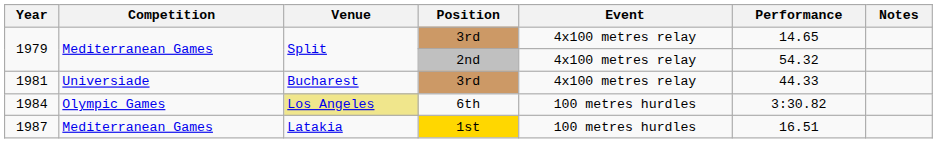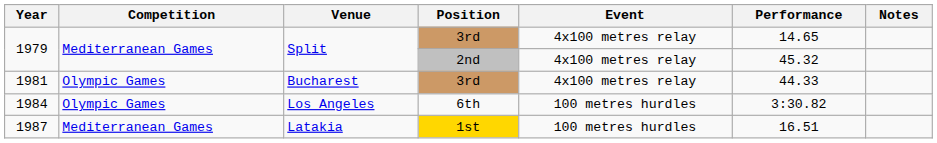1979 / 2nd | Performance: 54.32 -> 45.32
1981 | Competition: Universiade -> Olympic Games
1984 | Venue: khaki background -> no background
